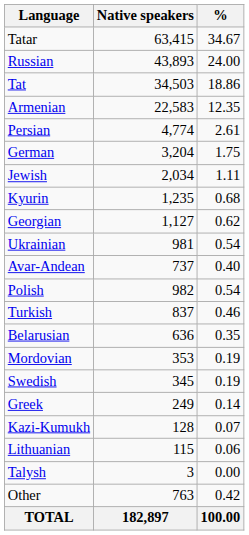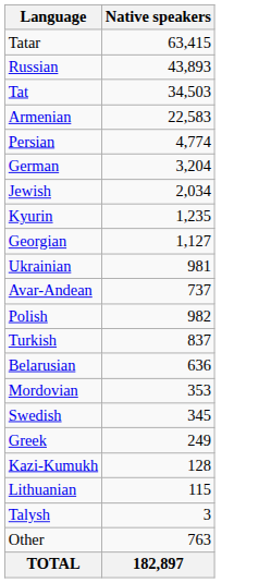- column: % | 34.67 | 24.00 | 18.86 | 12.35 | 2.61 | 1.75 | 1.11 | 0.68 | 0.62 | 0.54 | 0.40 | 0.54 | 0.46 | 0.35 | 0.19 | 0.19 | 0.14 | 0.07 | 0.06 | 0.00 | 0.42 | 100.00
